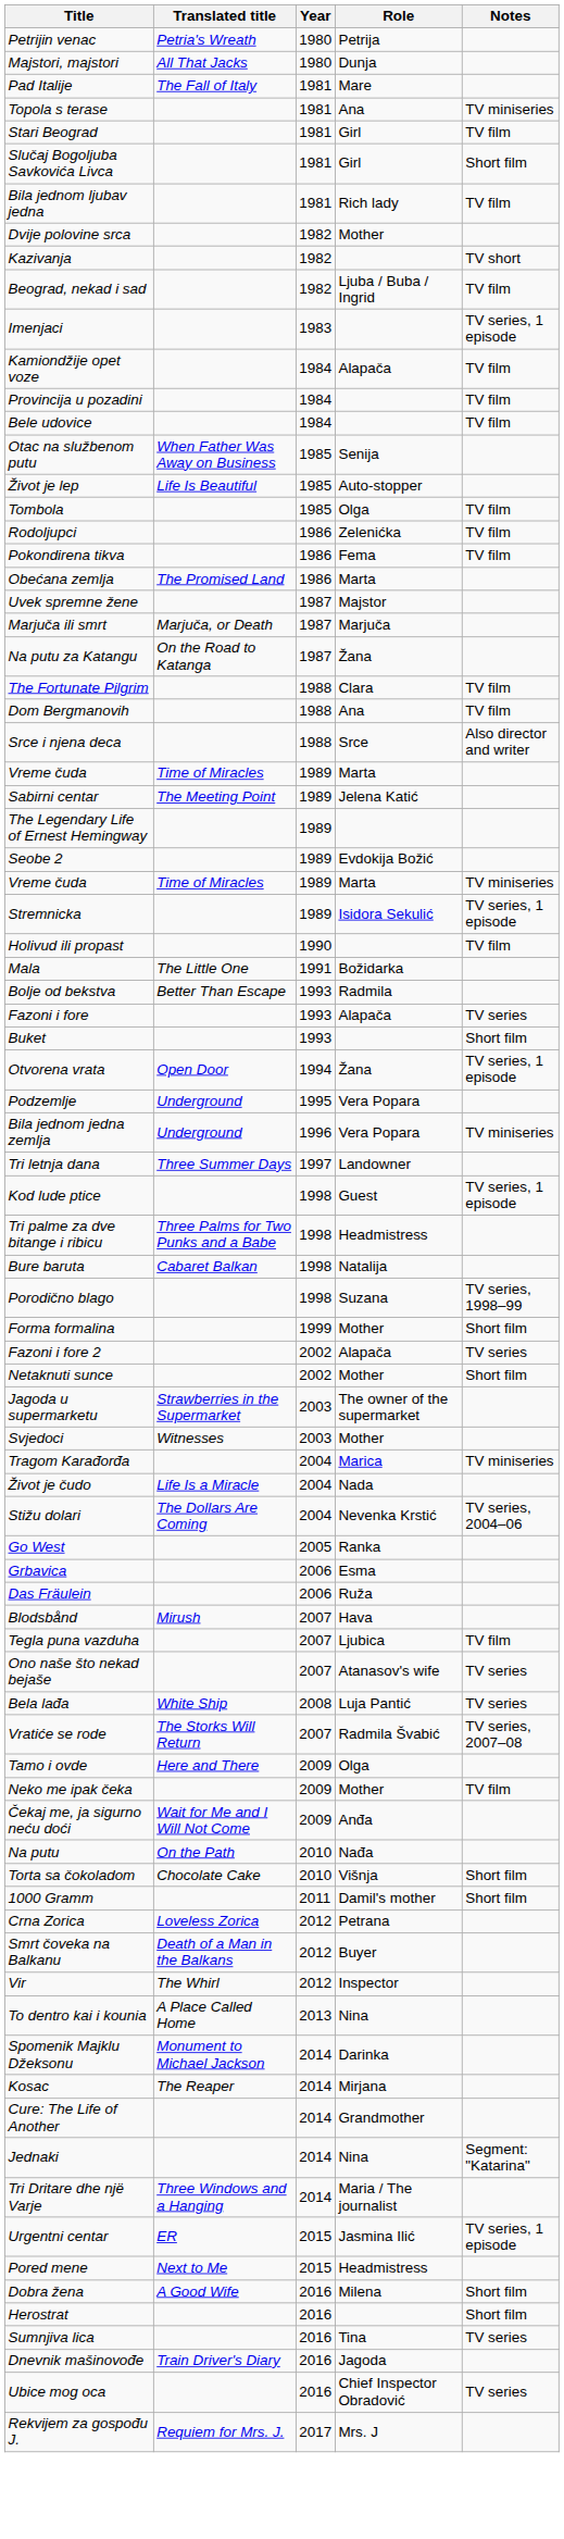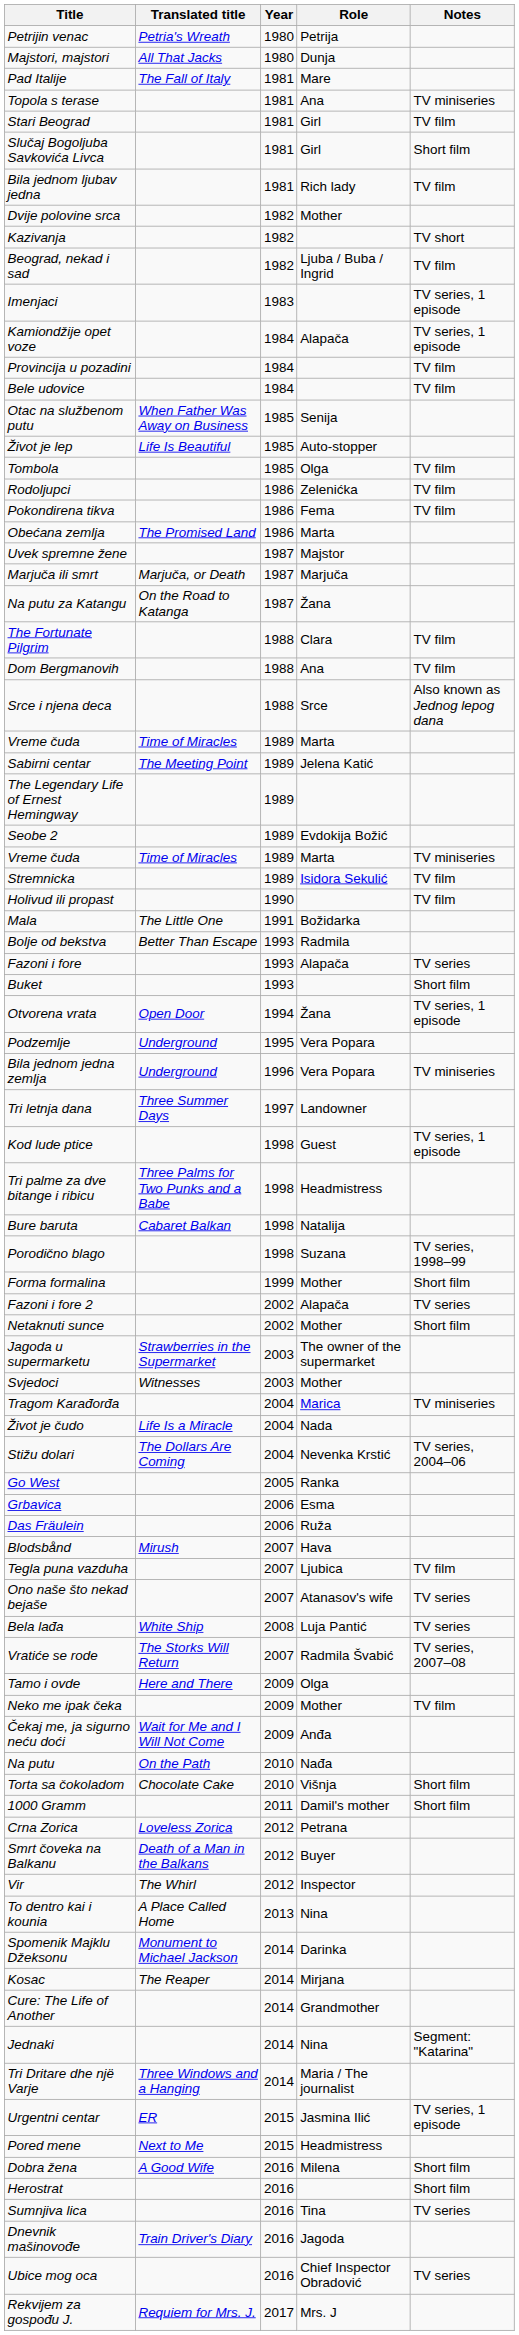Kamiondžije opet voze | Notes: TV film -> TV series, 1 episode
Srce i njena deca | Notes: Also director and writer -> Also known as Jednog lepog dana
Stremnicka | Notes: TV series, 1 episode -> TV film
